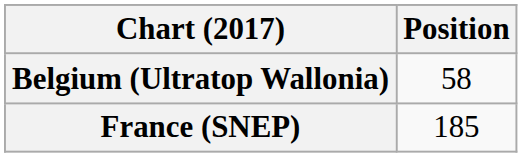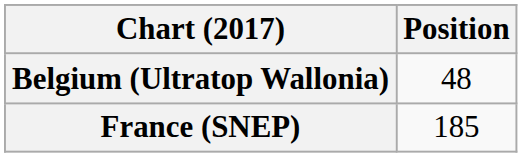Belgium (Ultratop Wallonia) | Position: 58 -> 48
